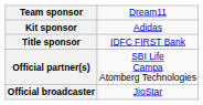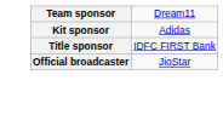- row: Official partner(s) | SBI Life Campa Atomberg Technologies
